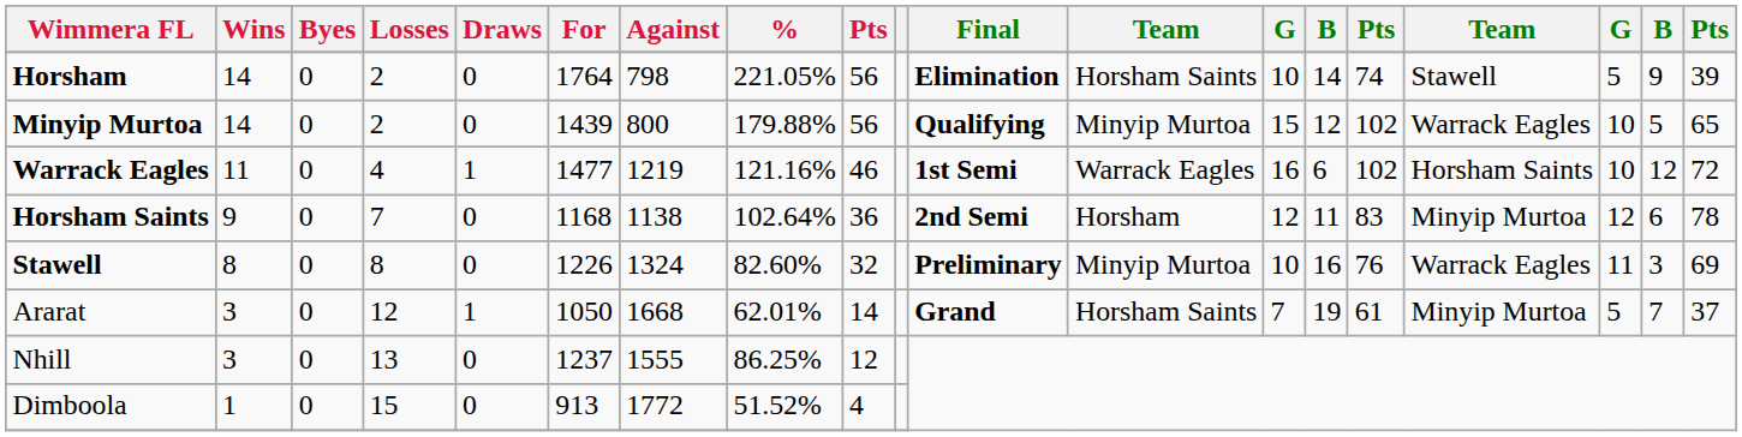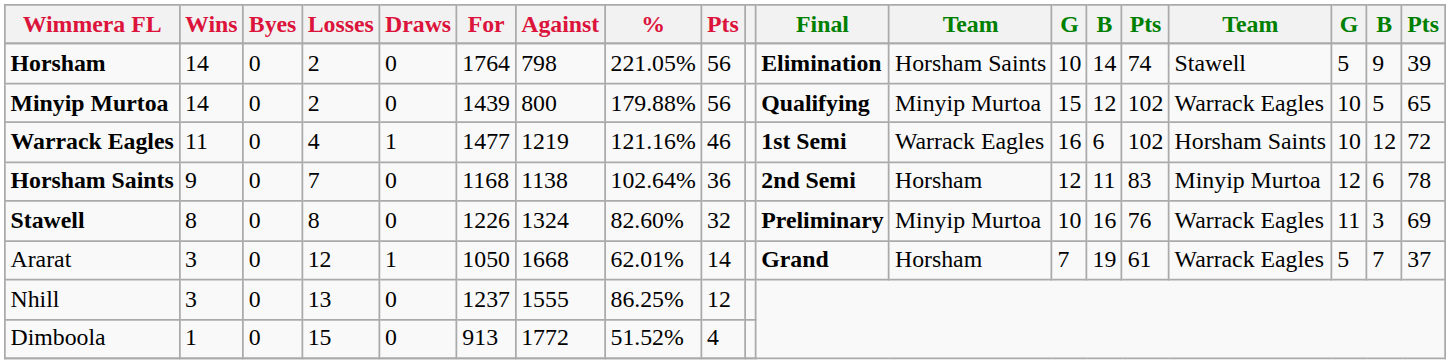Ararat | column 12: Horsham Saints -> Horsham
Ararat | column 16: Minyip Murtoa -> Warrack Eagles
